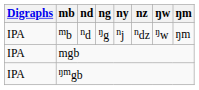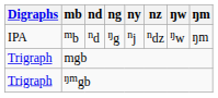mgb | Digraphs: IPA -> Trigraph
ŋmgb | Digraphs: IPA -> Trigraph
